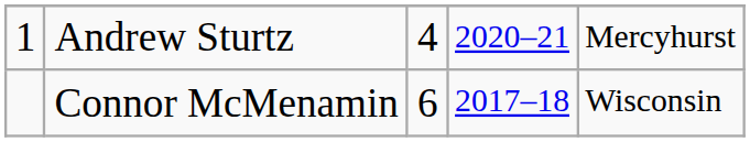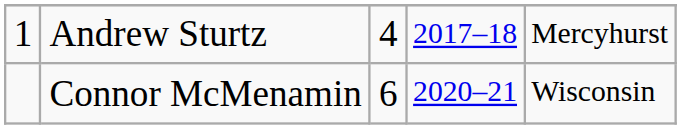Andrew Sturtz | column 4: 2020–21 -> 2017–18
Connor McMenamin | column 4: 2017–18 -> 2020–21
